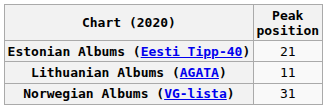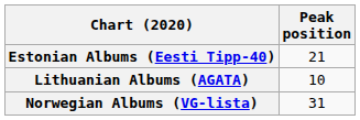Lithuanian Albums (AGATA) | Peak position: 11 -> 10
